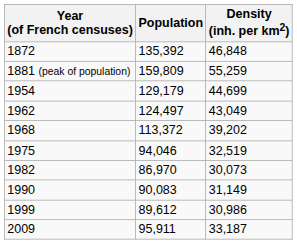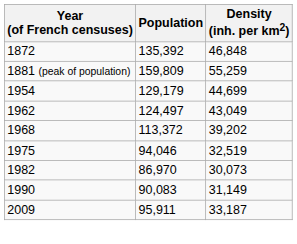- row: 1999 | 89,612 | 30,986
